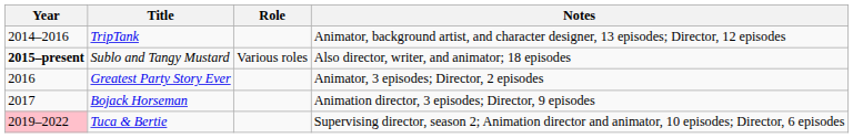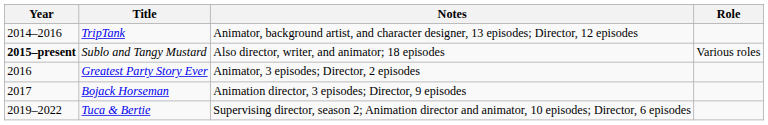columns swapped: Role <-> Notes
Tuca & Bertie | Year: pink background -> no background
